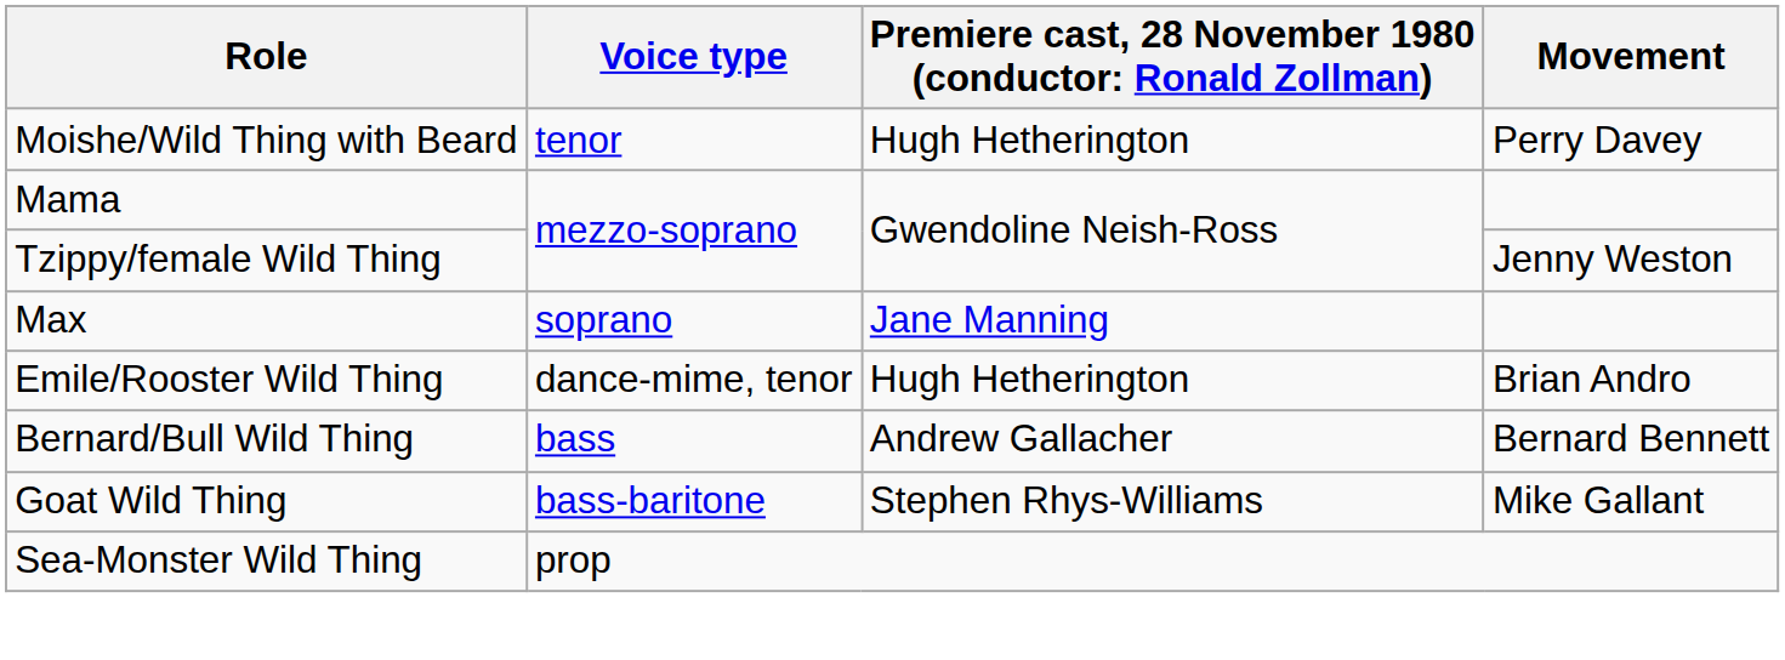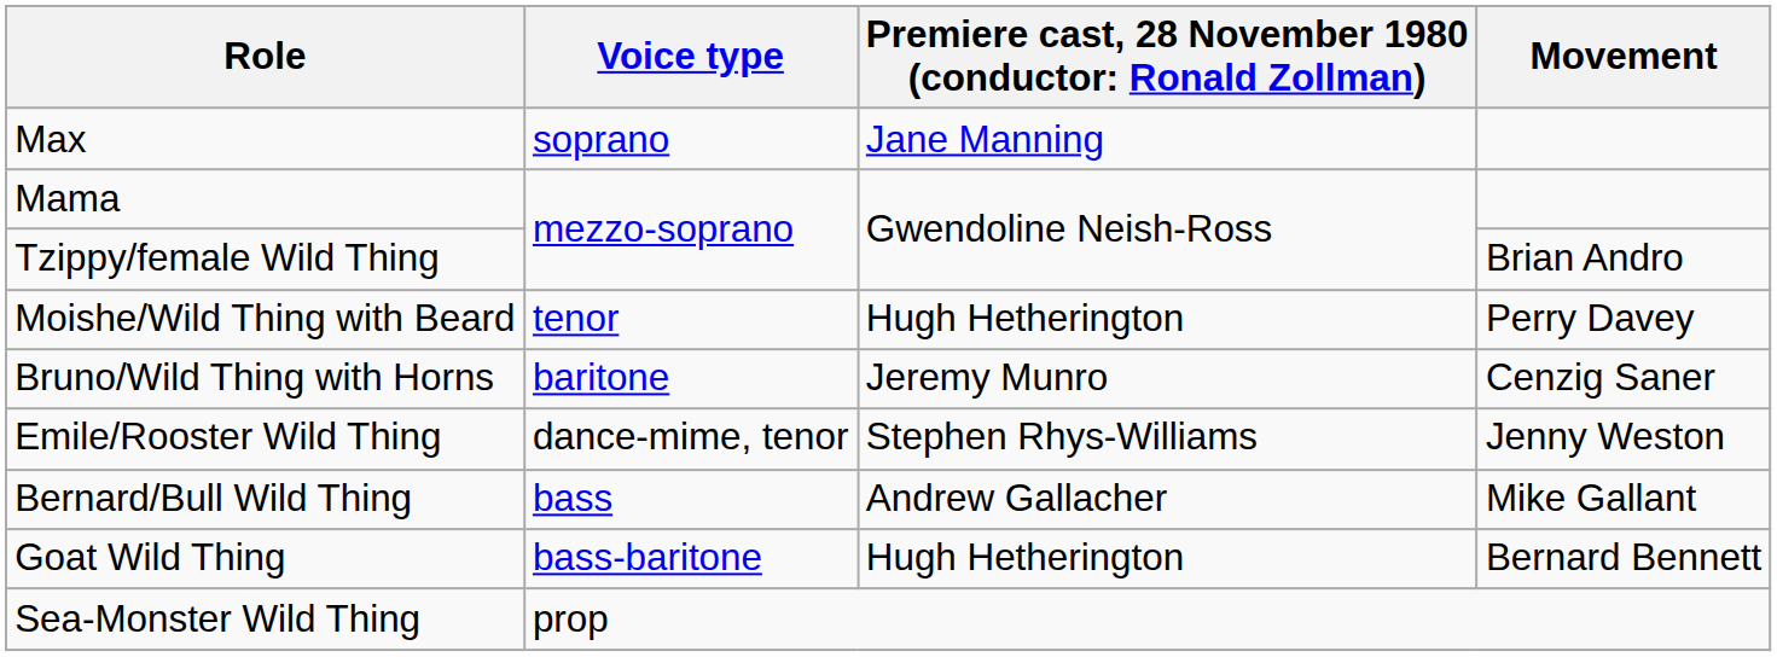rows swapped: Max <-> Moishe/Wild Thing with Beard
Tzippy/female Wild Thing | Movement: Jenny Weston -> Brian Andro
+ row: Bruno/Wild Thing with Horns | baritone | Jeremy Munro | Cenzig Saner
Emile/Rooster Wild Thing | column 3: Hugh Hetherington -> Stephen Rhys-Williams
Emile/Rooster Wild Thing | Movement: Brian Andro -> Jenny Weston
Bernard/Bull Wild Thing | Movement: Bernard Bennett -> Mike Gallant
Goat Wild Thing | column 3: Stephen Rhys-Williams -> Hugh Hetherington
Goat Wild Thing | Movement: Mike Gallant -> Bernard Bennett
